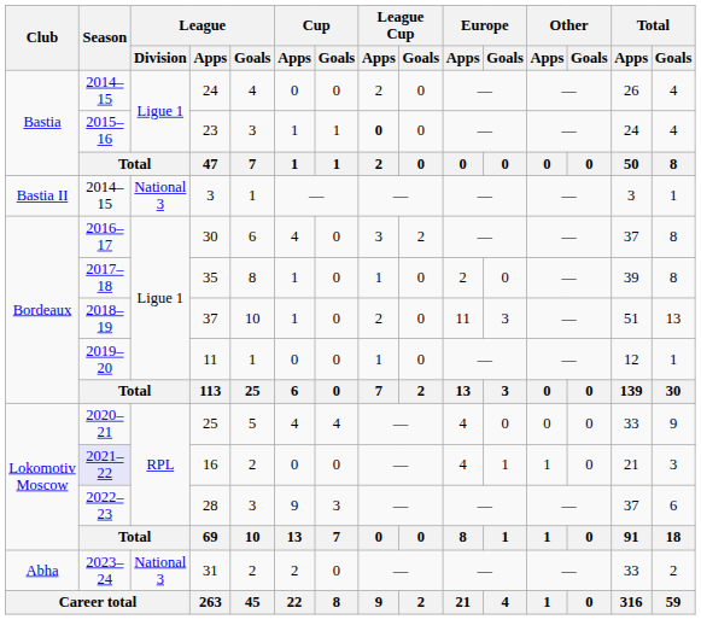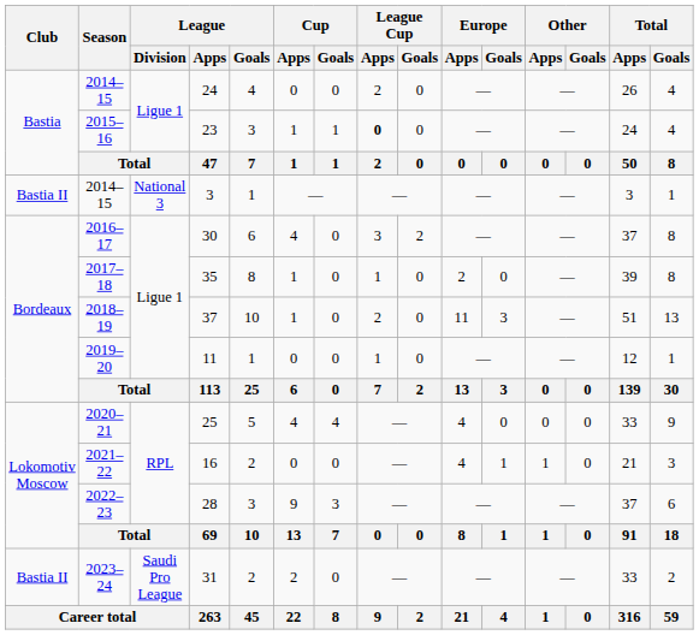16 | Season: lavender background -> no background
31 | Club: Abha -> Bastia II
31 | League / Division: National 3 -> Saudi Pro League
